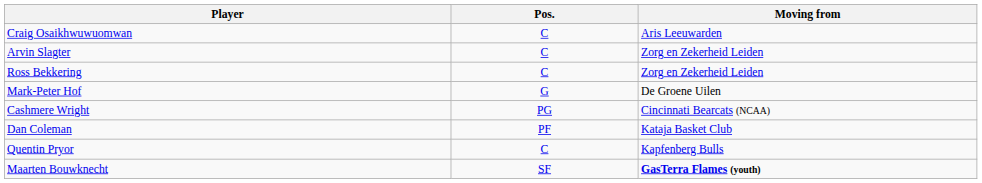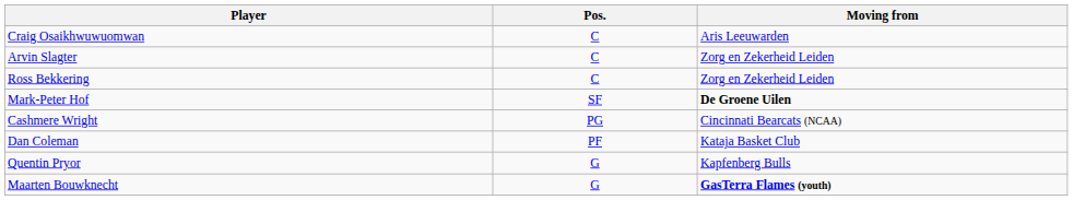Mark-Peter Hof | Pos.: G -> SF
Mark-Peter Hof | Moving from: normal -> bold
Quentin Pryor | Pos.: C -> G
Maarten Bouwknecht | Pos.: SF -> G
